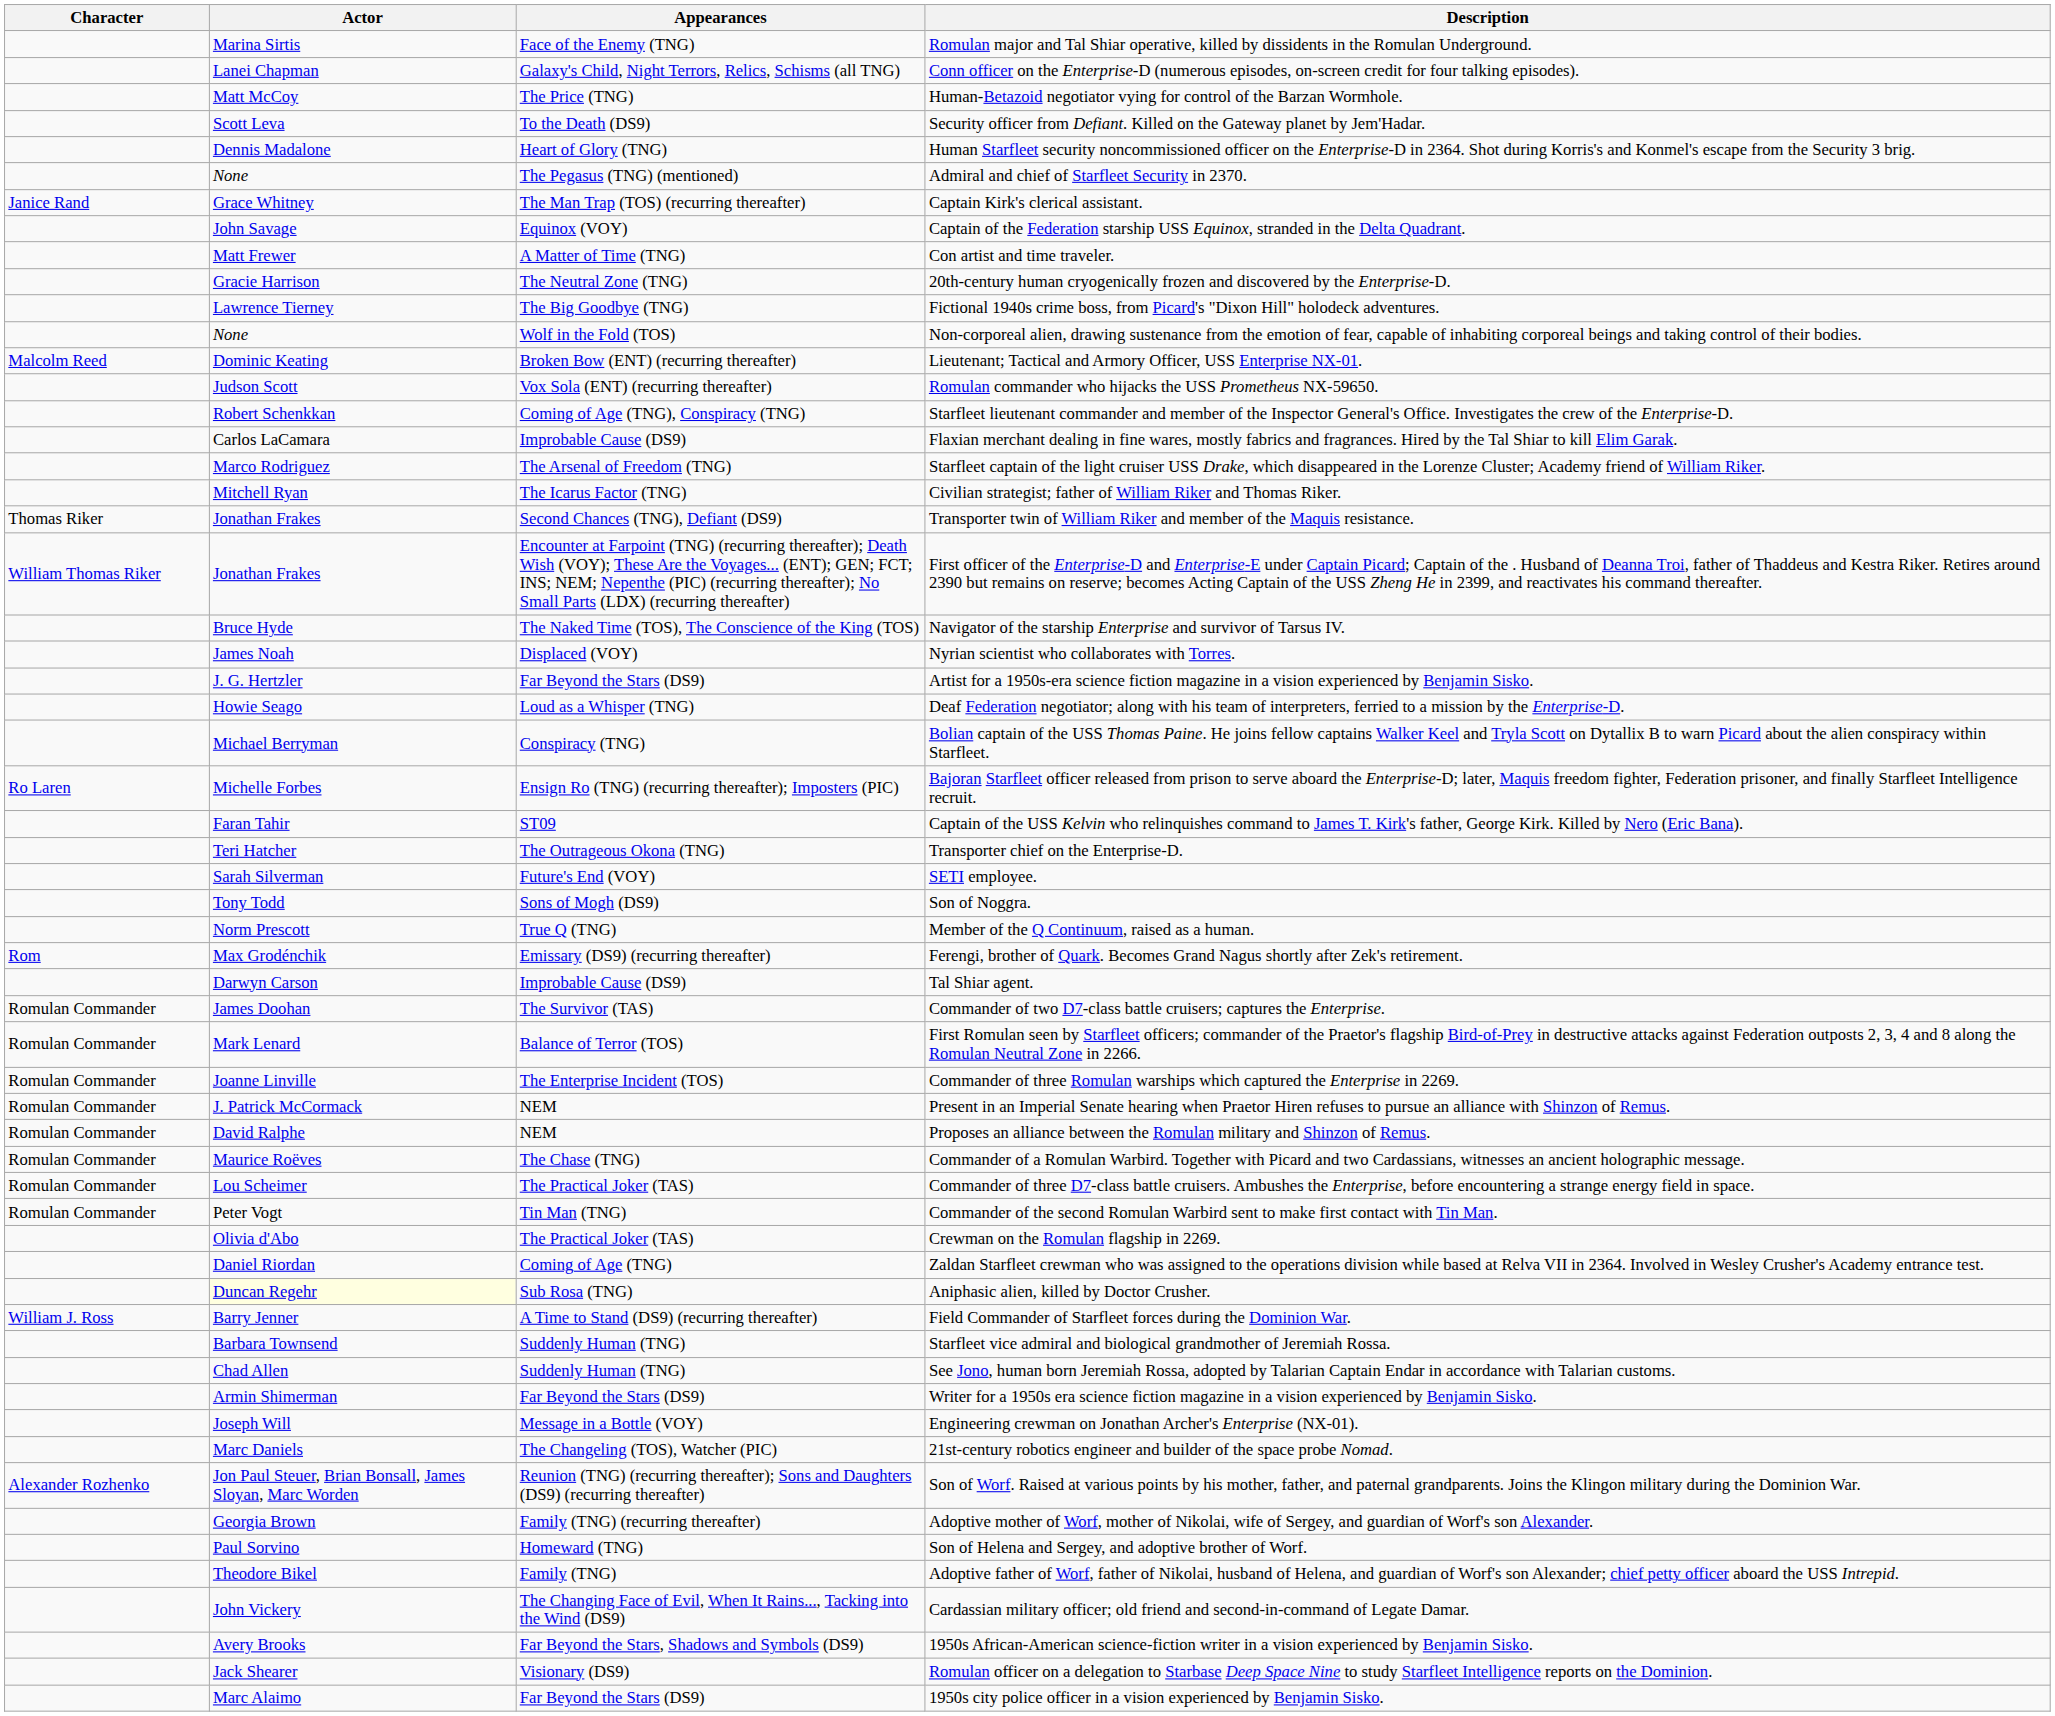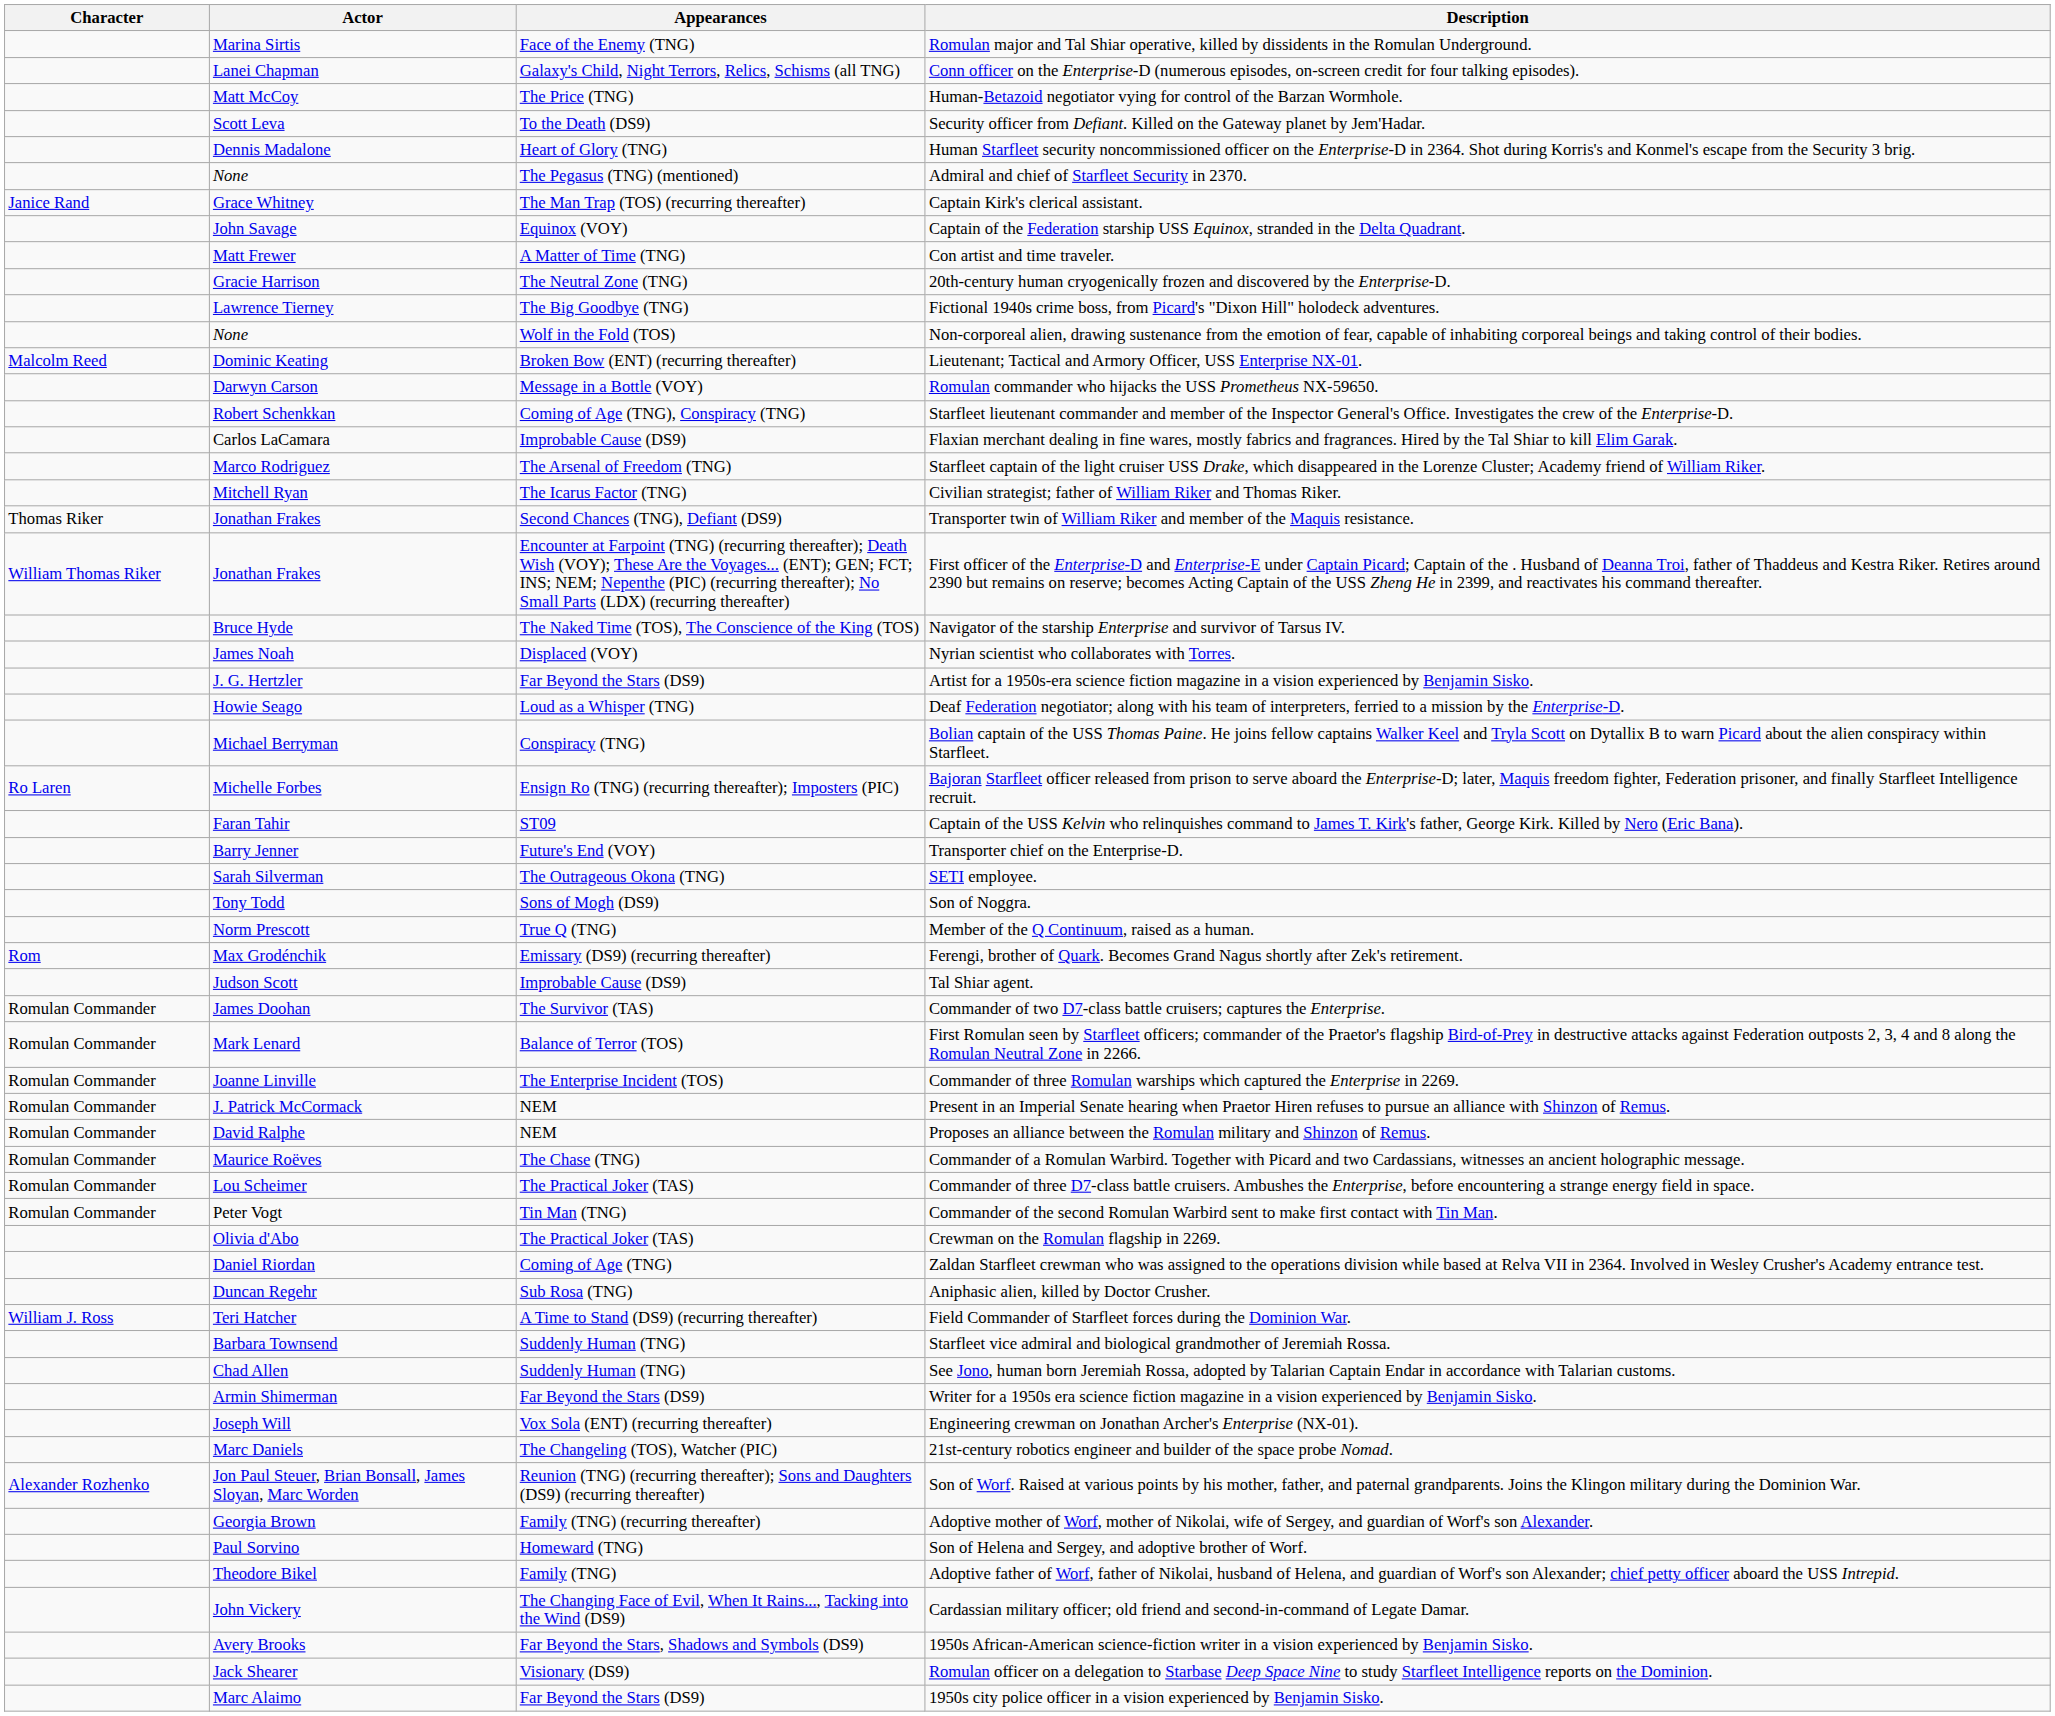Romulan commander who hijacks the USS Prometheus NX-59650. | Actor: Judson Scott -> Darwyn Carson
Romulan commander who hijacks the USS Prometheus NX-59650. | Appearances: Vox Sola (ENT) (recurring thereafter) -> Message in a Bottle (VOY)
Transporter chief on the Enterprise-D. | Actor: Teri Hatcher -> Barry Jenner
Transporter chief on the Enterprise-D. | Appearances: The Outrageous Okona (TNG) -> Future's End (VOY)
SETI employee. | Appearances: Future's End (VOY) -> The Outrageous Okona (TNG)
Tal Shiar agent. | Actor: Darwyn Carson -> Judson Scott
Aniphasic alien, killed by Doctor Crusher. | Actor: lightyellow background -> no background
Field Commander of Starfleet forces during the Dominion War. | Actor: Barry Jenner -> Teri Hatcher
Engineering crewman on Jonathan Archer's Enterprise (NX-01). | Appearances: Message in a Bottle (VOY) -> Vox Sola (ENT) (recurring thereafter)
